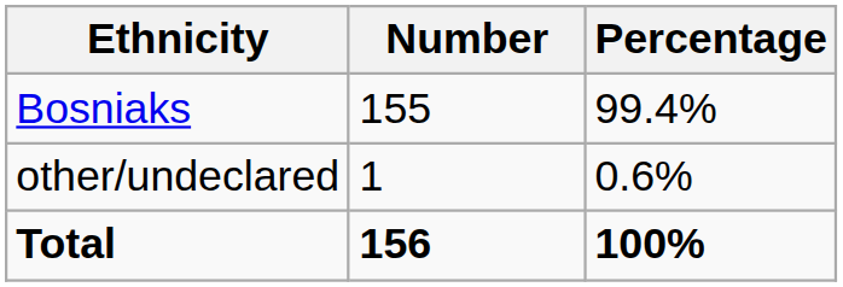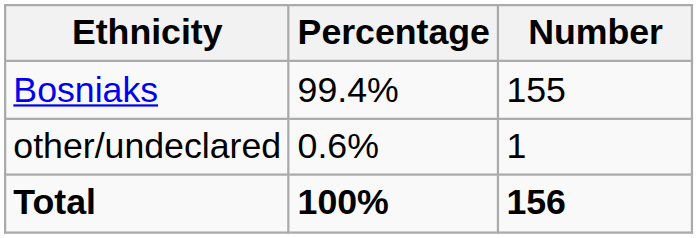columns swapped: Number <-> Percentage
